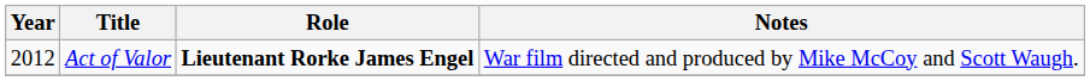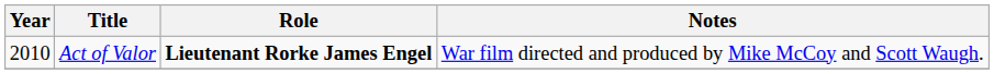Act of Valor | Year: 2012 -> 2010
